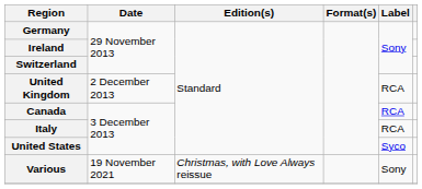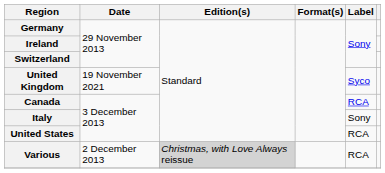United Kingdom | Date: 2 December 2013 -> 19 November 2021
United Kingdom | Label: RCA -> Syco
Italy | Label: RCA -> Sony
United States | Label: Syco -> RCA
Various | Date: 19 November 2021 -> 2 December 2013
Various | Edition(s): no background -> lightgrey background
Various | Label: Sony -> RCA
